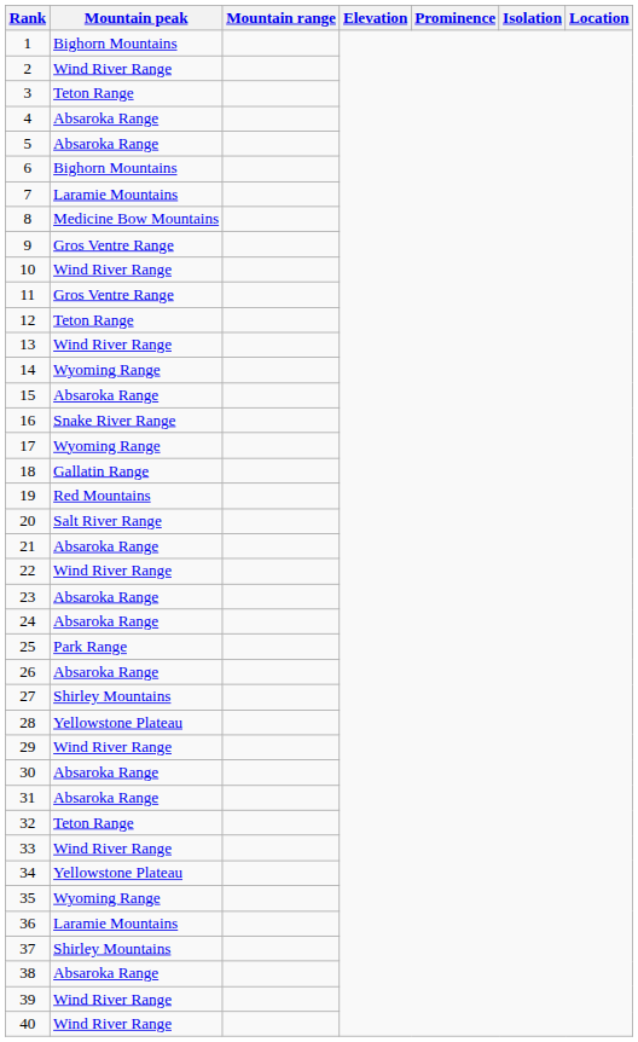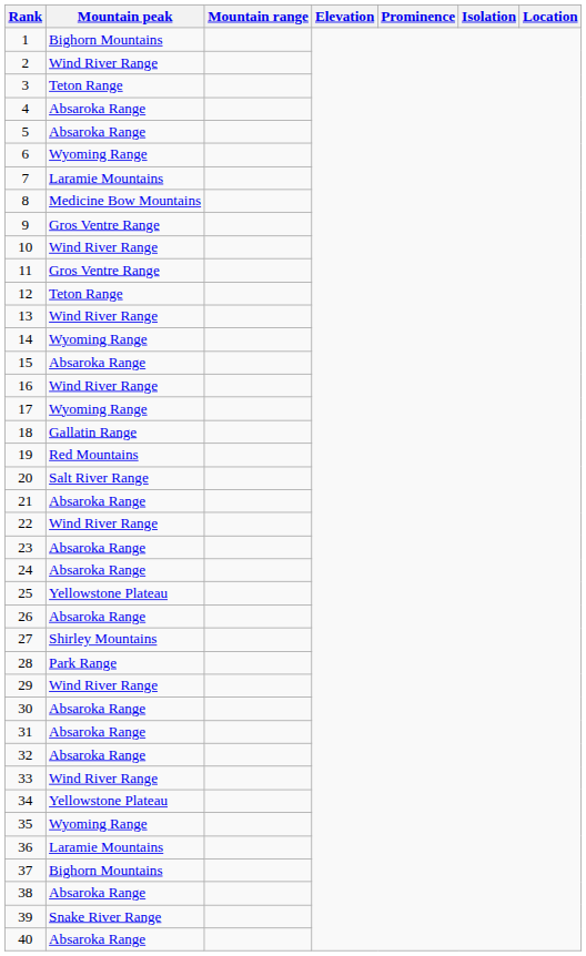6 | Mountain peak: Bighorn Mountains -> Wyoming Range
16 | Mountain peak: Snake River Range -> Wind River Range
25 | Mountain peak: Park Range -> Yellowstone Plateau
28 | Mountain peak: Yellowstone Plateau -> Park Range
32 | Mountain peak: Teton Range -> Absaroka Range
37 | Mountain peak: Shirley Mountains -> Bighorn Mountains
39 | Mountain peak: Wind River Range -> Snake River Range
40 | Mountain peak: Wind River Range -> Absaroka Range
